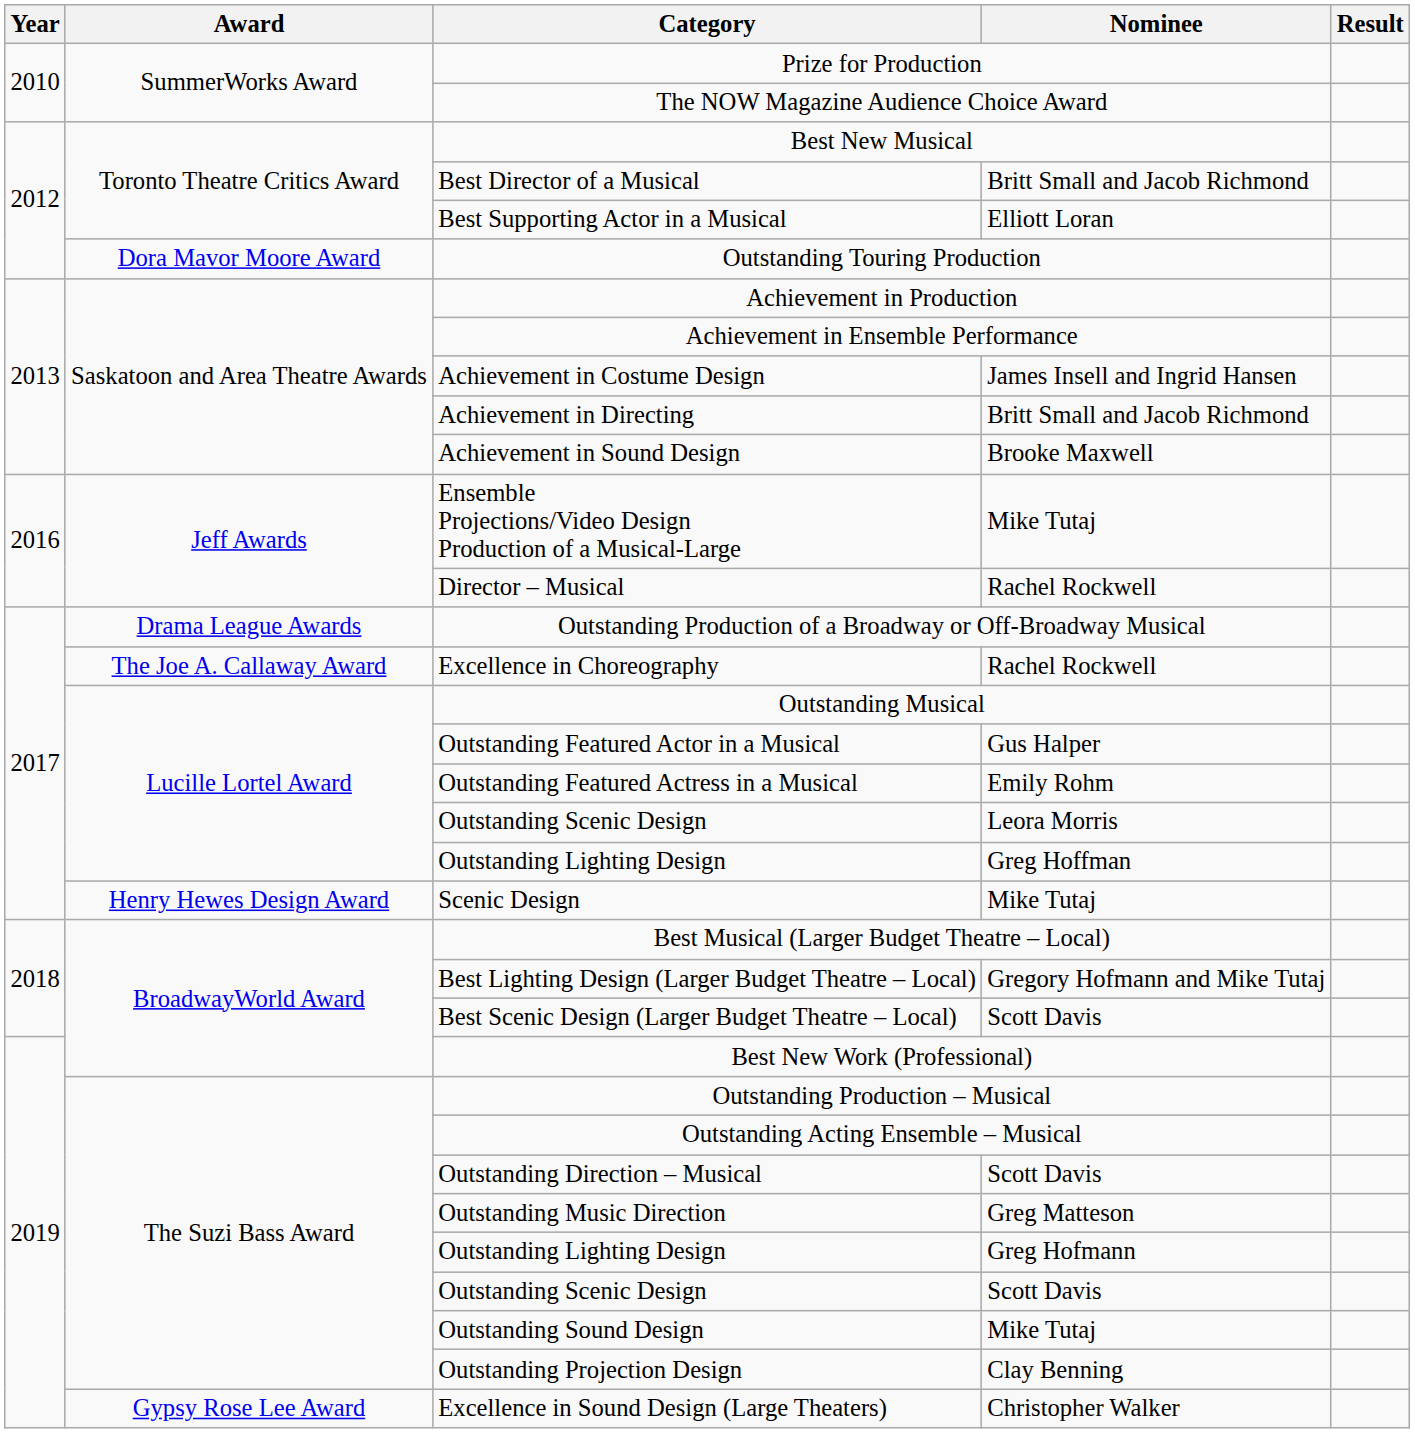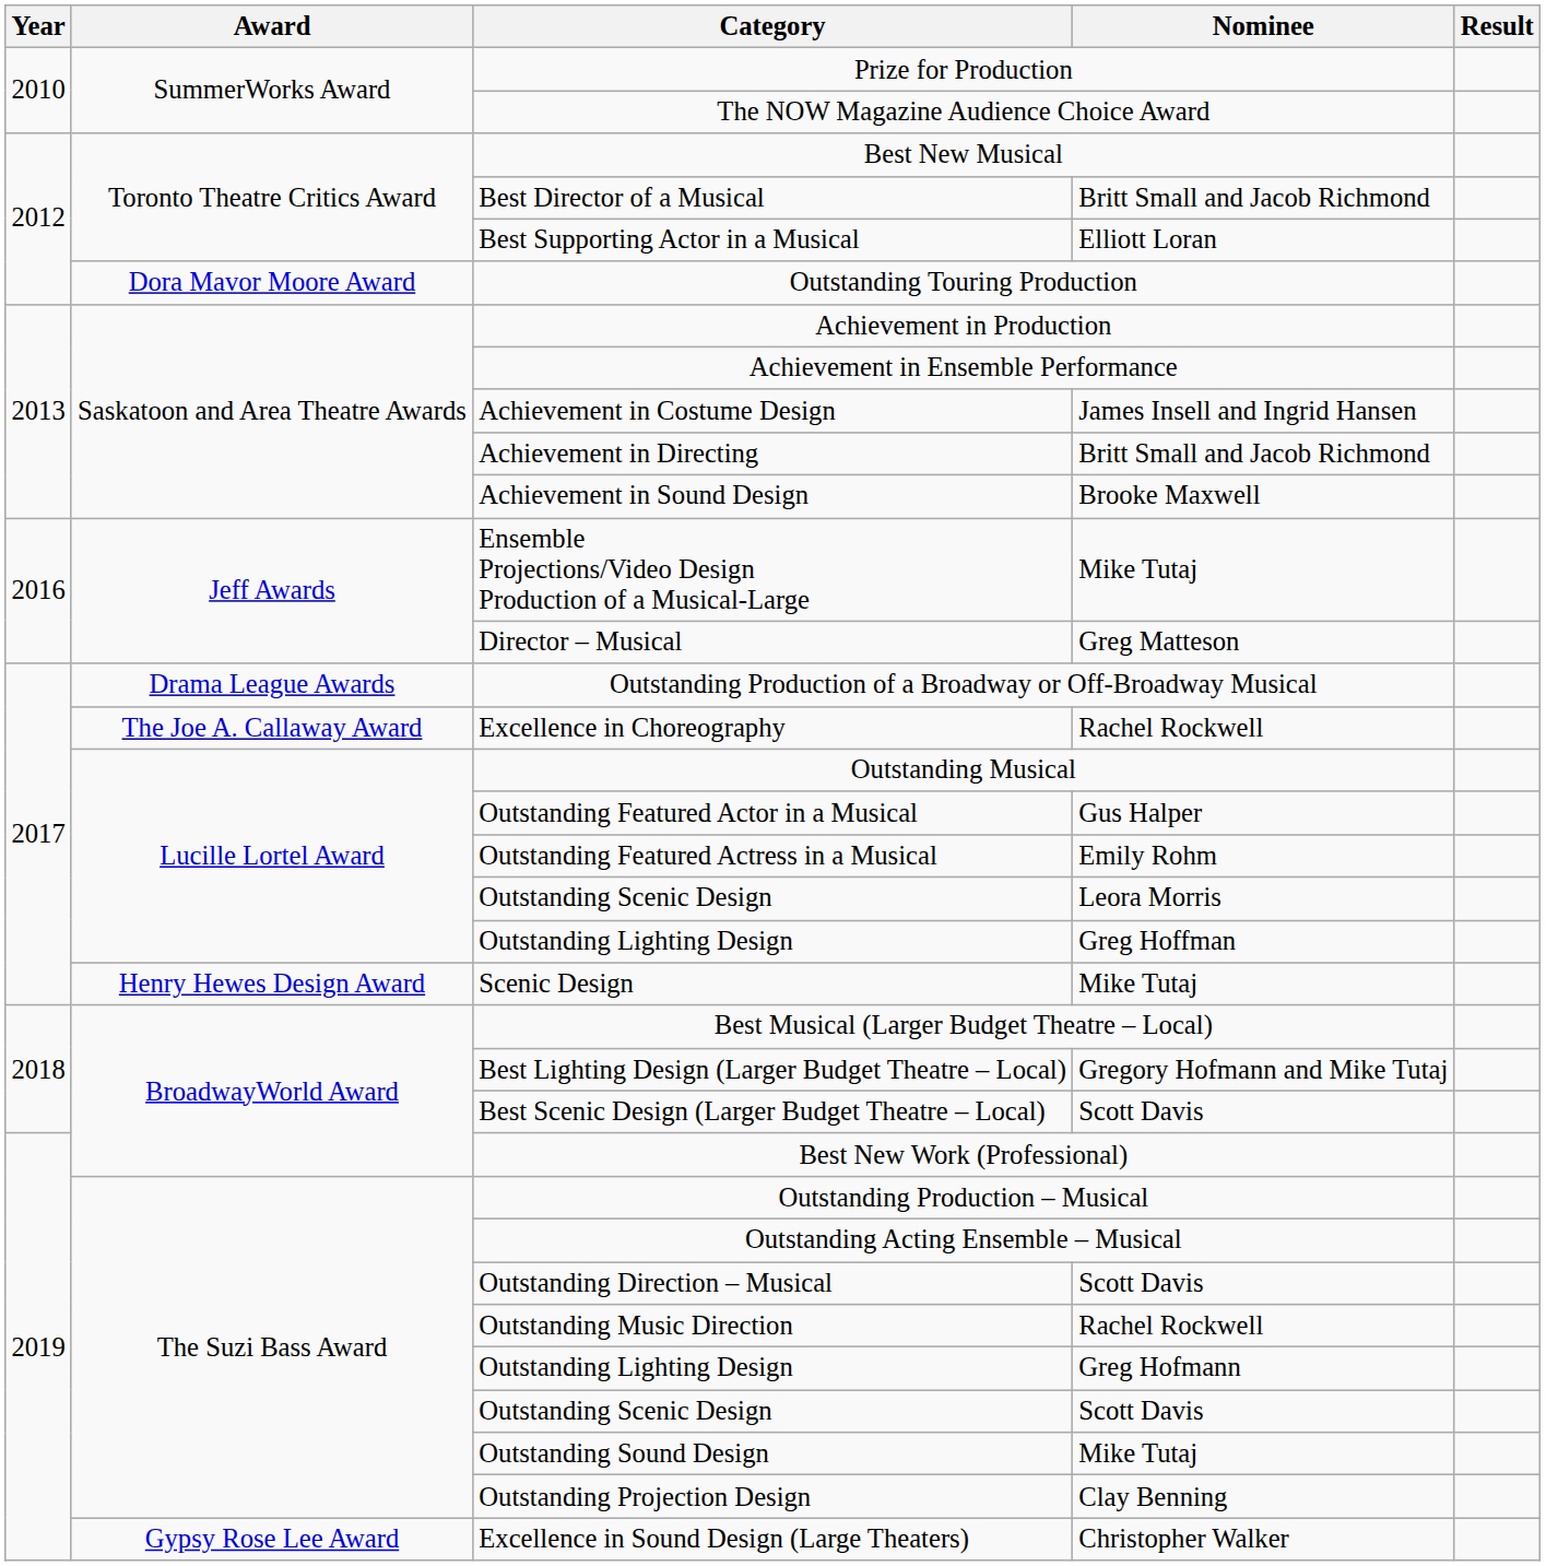Director – Musical | Nominee: Rachel Rockwell -> Greg Matteson
Outstanding Music Direction | Nominee: Greg Matteson -> Rachel Rockwell
